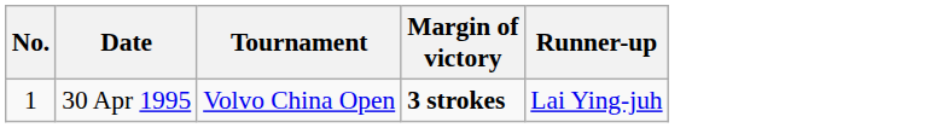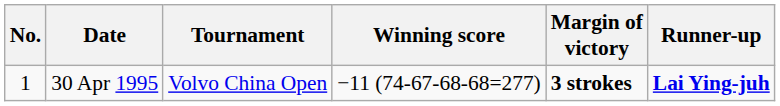+ column: Winning score | −11 (74-67-68-68=277)
30 Apr 1995 | Runner-up: normal -> bold
